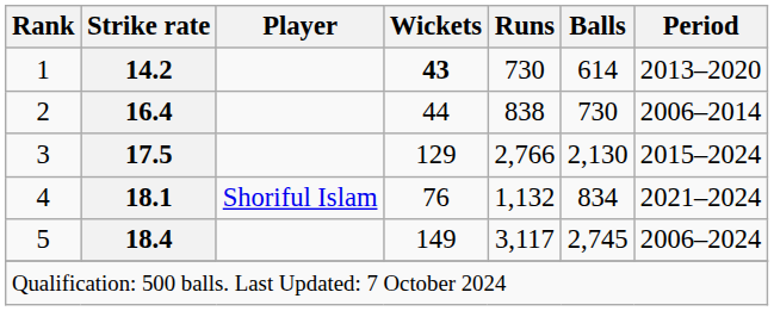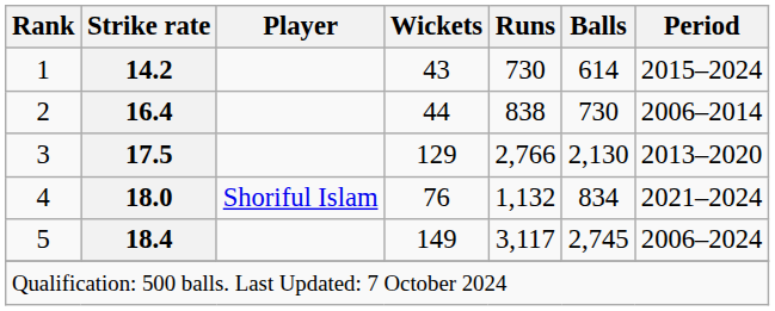1 | Wickets: bold -> normal
1 | Period: 2013–2020 -> 2015–2024
3 | Period: 2015–2024 -> 2013–2020
4 | Strike rate: 18.1 -> 18.0
